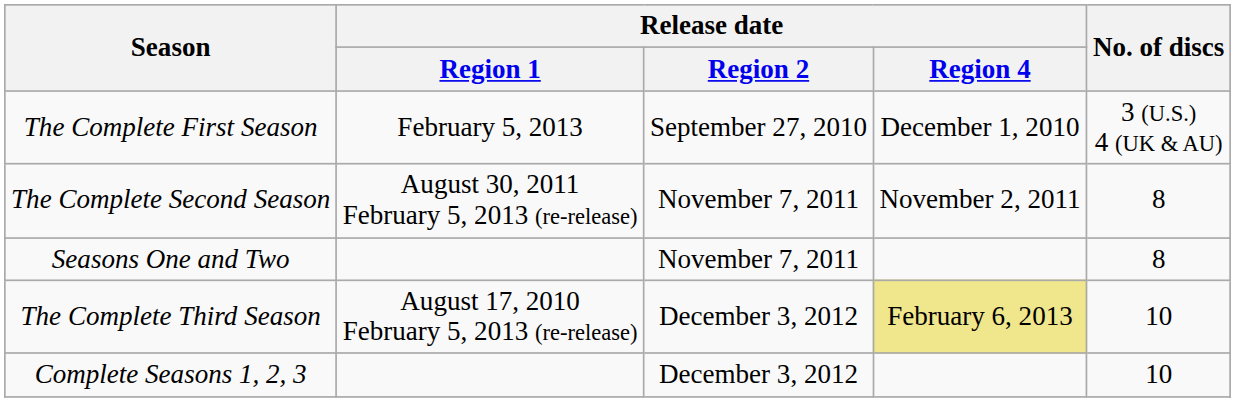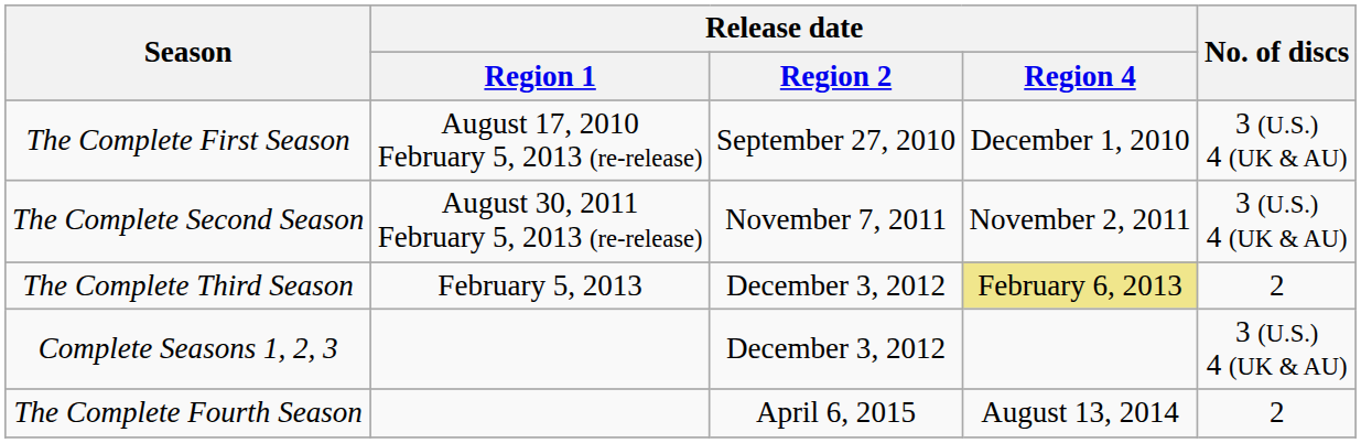The Complete First Season | Release date / Region 1: February 5, 2013 -> August 17, 2010 February 5, 2013 (re-release)
The Complete Second Season | No. of discs: 8 -> 3 (U.S.) 4 (UK & AU)
- row: Seasons One and Two | November 7, 2011 | 8
The Complete Third Season | Release date / Region 1: August 17, 2010 February 5, 2013 (re-release) -> February 5, 2013
The Complete Third Season | No. of discs: 10 -> 2
Complete Seasons 1, 2, 3 | No. of discs: 10 -> 3 (U.S.) 4 (UK & AU)
+ row: The Complete Fourth Season | April 6, 2015 | August 13, 2014 | 2
